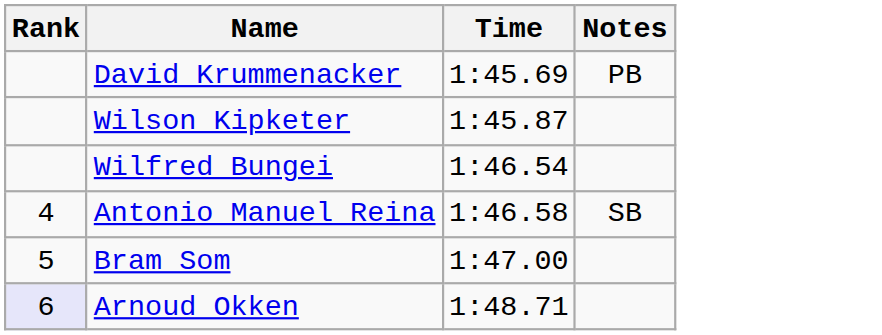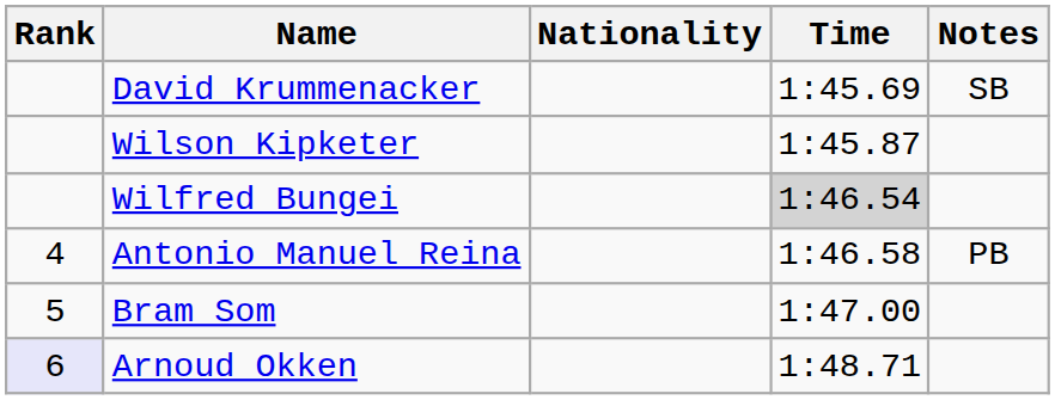+ column: Nationality
David Krummenacker | Notes: PB -> SB
Wilfred Bungei | Time: no background -> lightgrey background
Antonio Manuel Reina | Notes: SB -> PB
